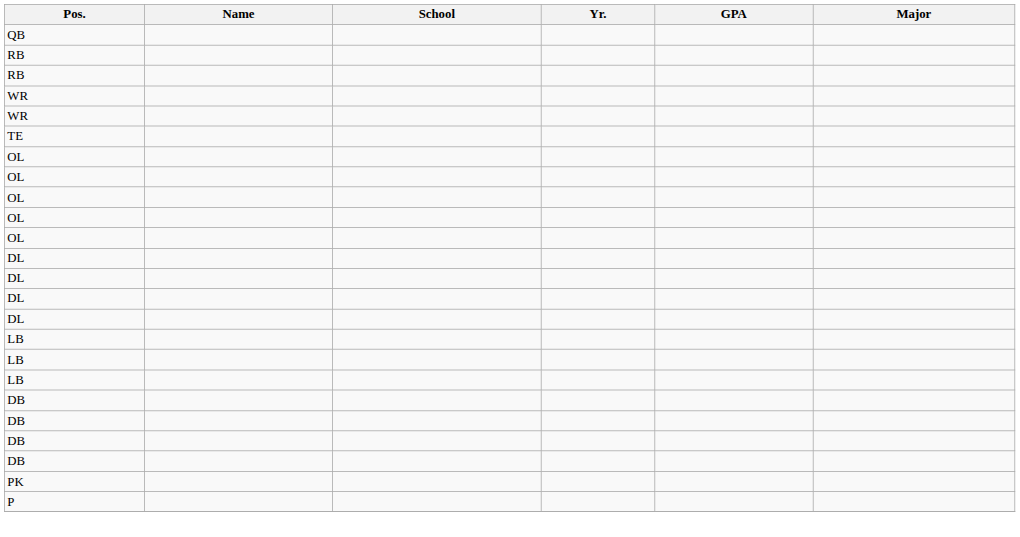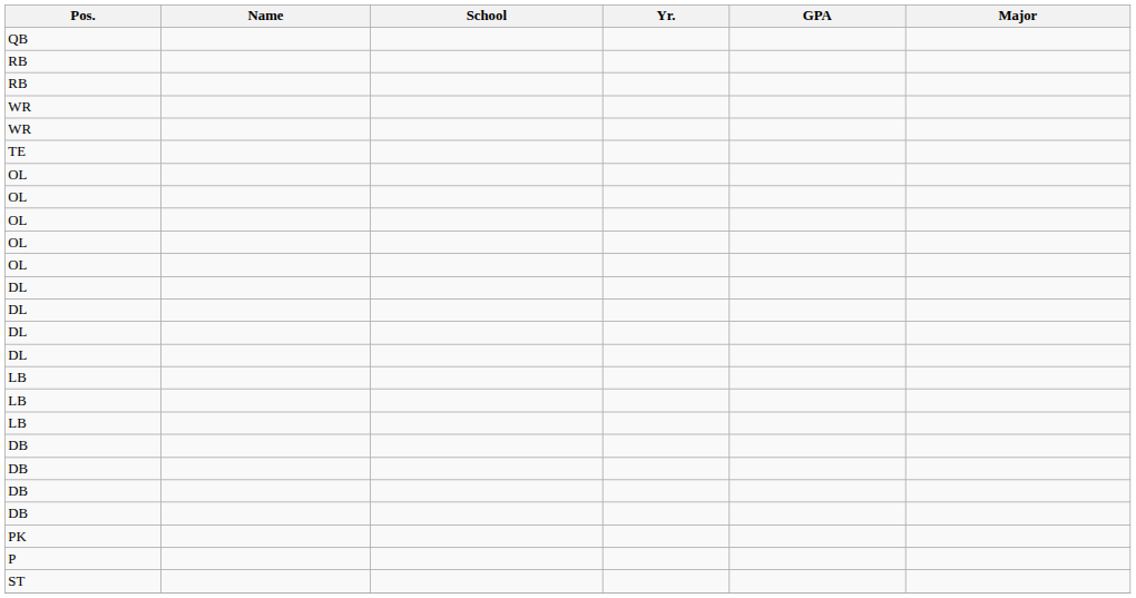+ row: ST
